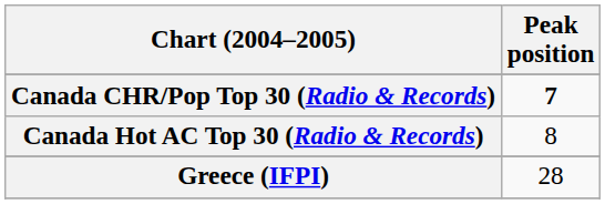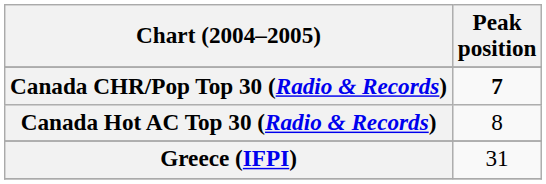Greece (IFPI) | Peak position: 28 -> 31
